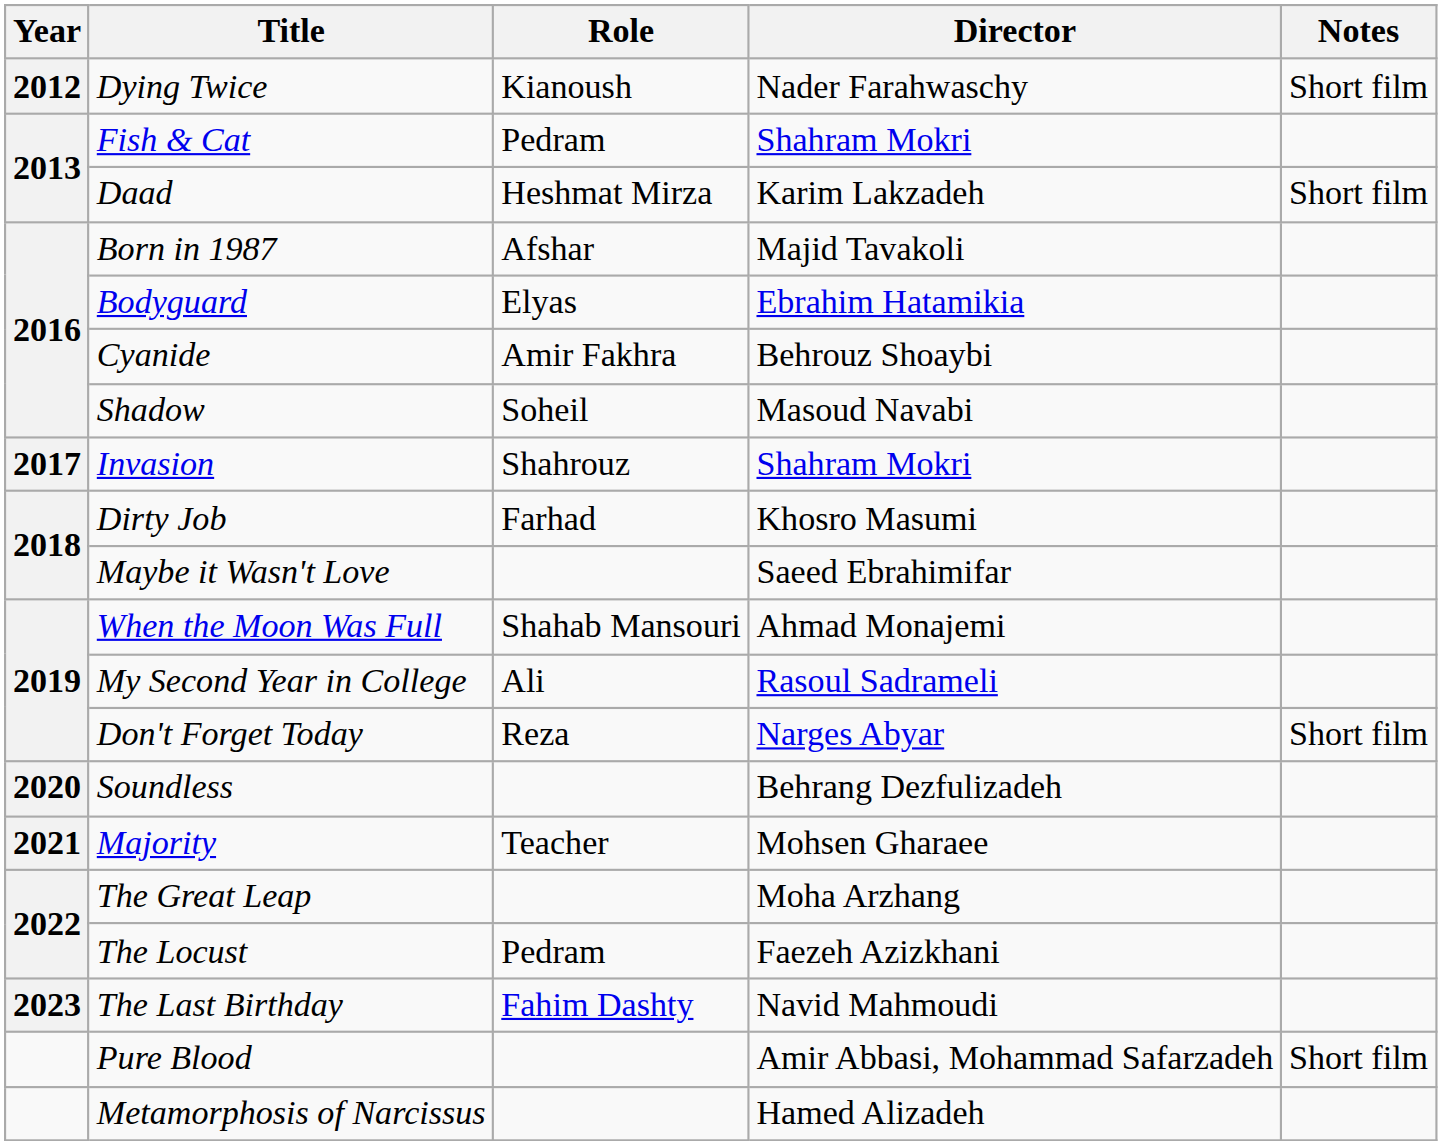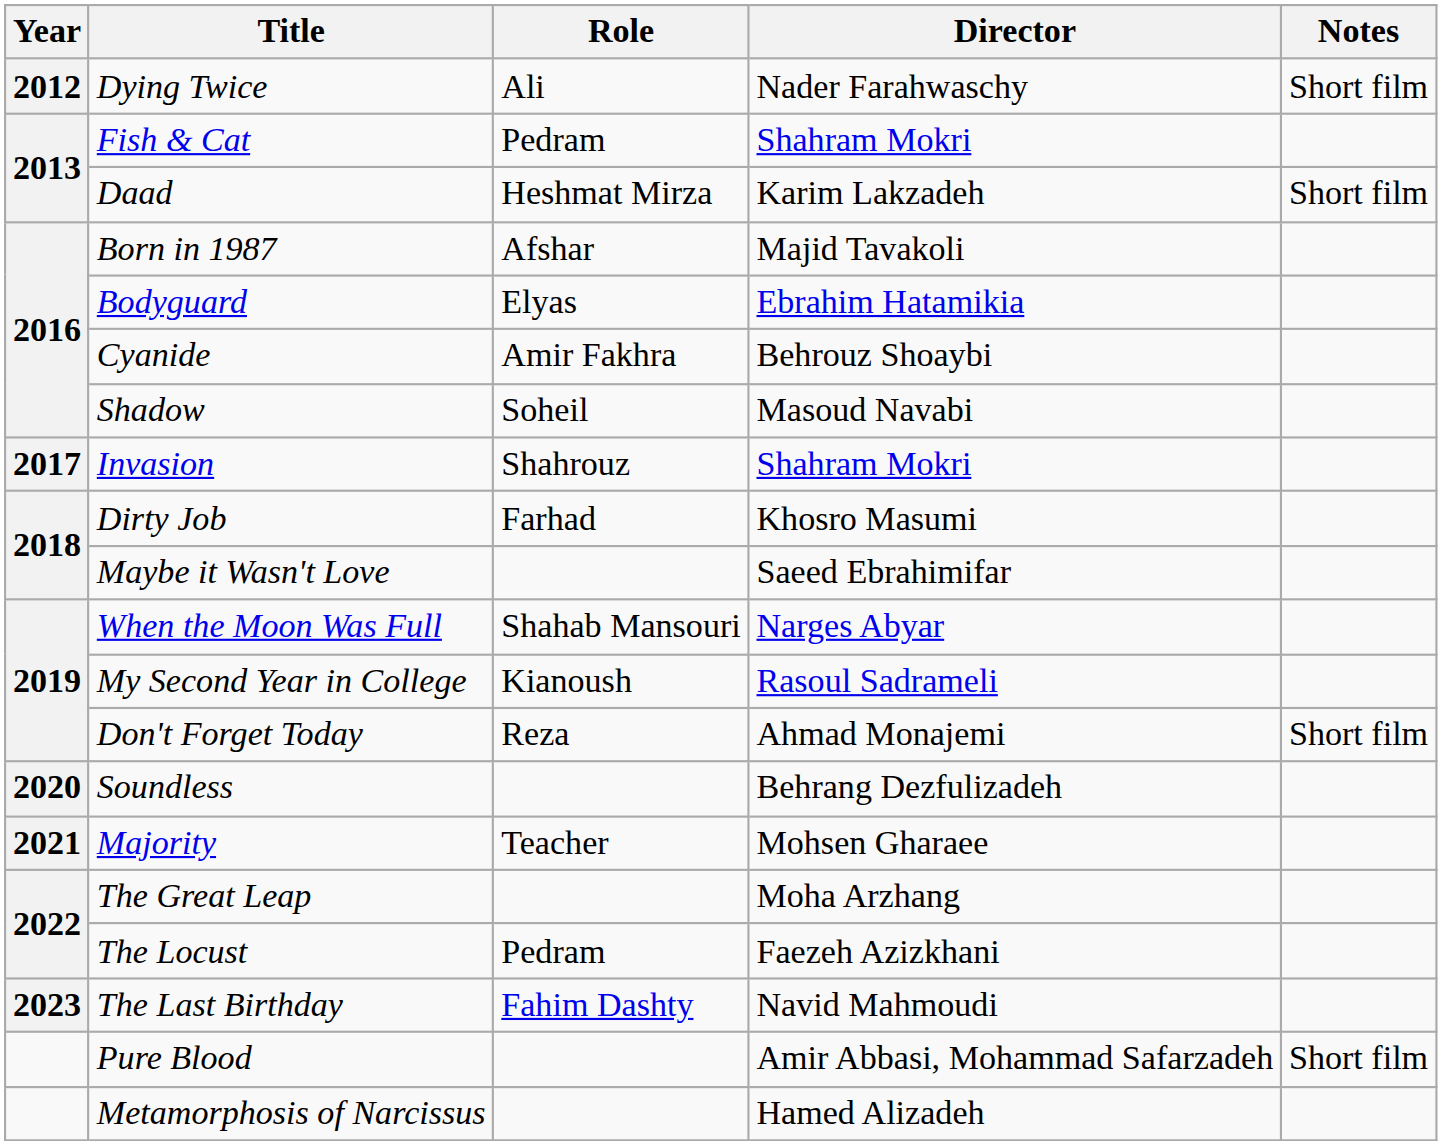Dying Twice | Role: Kianoush -> Ali
When the Moon Was Full | Director: Ahmad Monajemi -> Narges Abyar
My Second Year in College | Role: Ali -> Kianoush
Don't Forget Today | Director: Narges Abyar -> Ahmad Monajemi
